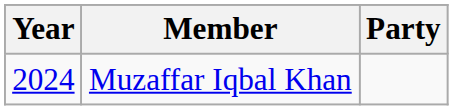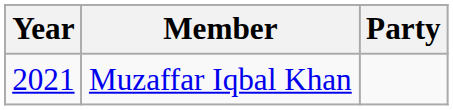Muzaffar Iqbal Khan | Year: 2024 -> 2021
